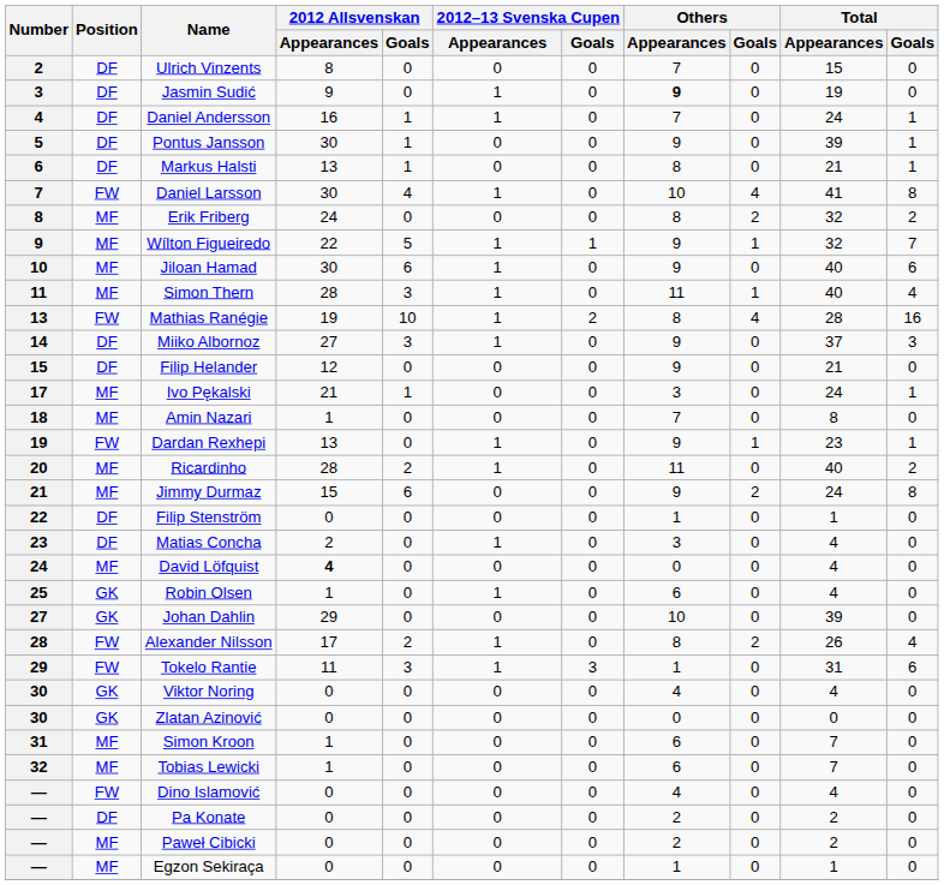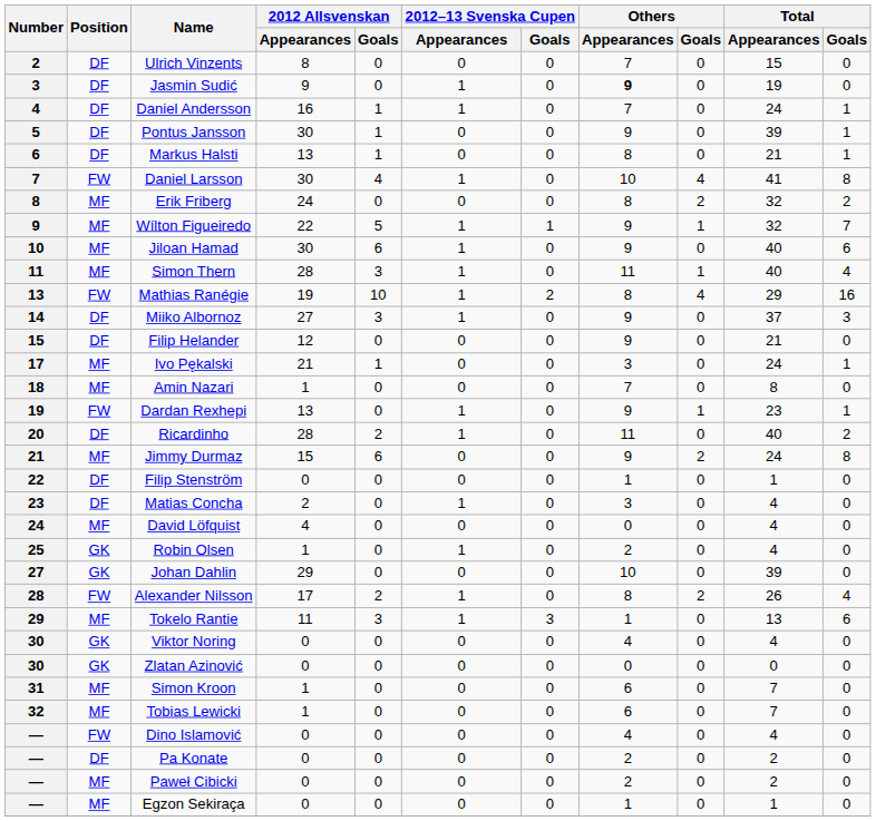Mathias Ranégie | Total / Appearances: 28 -> 29
Ricardinho | Position: MF -> DF
David Löfquist | 2012 Allsvenskan / Appearances: bold -> normal
Robin Olsen | Others / Appearances: 6 -> 2
Tokelo Rantie | Position: FW -> MF
Tokelo Rantie | Total / Appearances: 31 -> 13
